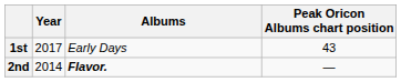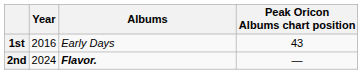1st | Year: 2017 -> 2016
2nd | Year: 2014 -> 2024
